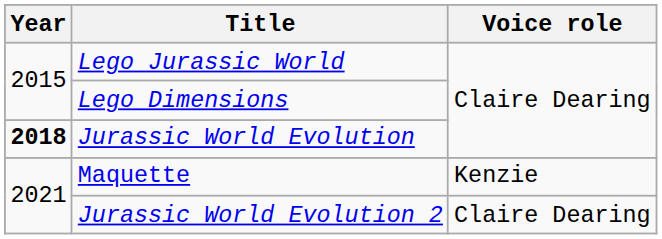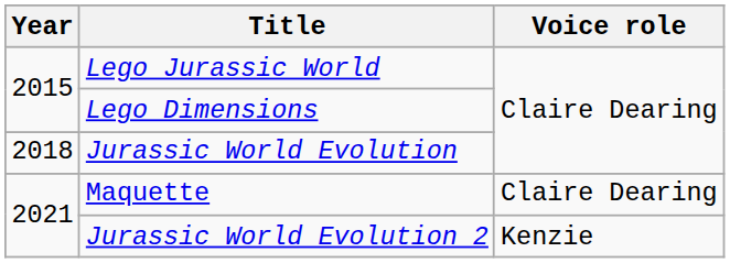Jurassic World Evolution | Year: bold -> normal
Maquette | Voice role: Kenzie -> Claire Dearing
Jurassic World Evolution 2 | Voice role: Claire Dearing -> Kenzie
